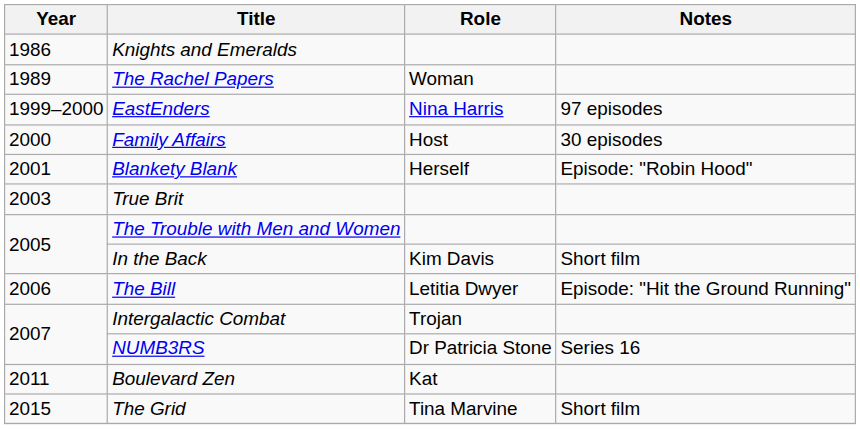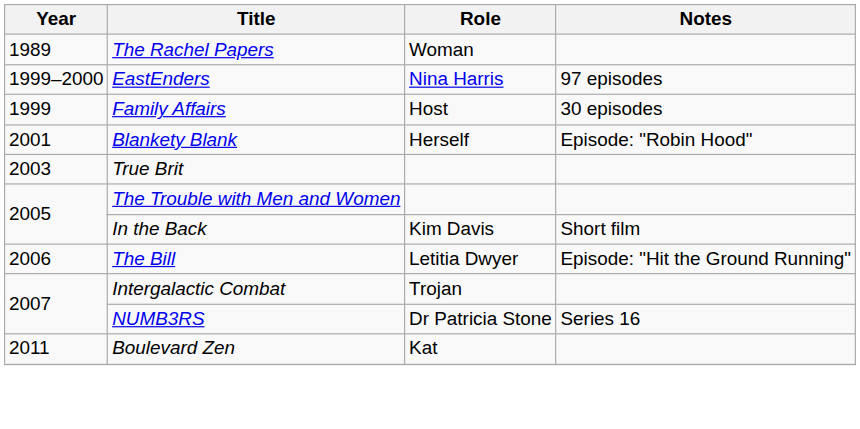- row: 1986 | Knights and Emeralds
Family Affairs | Year: 2000 -> 1999
- row: 2015 | The Grid | Tina Marvine | Short film
